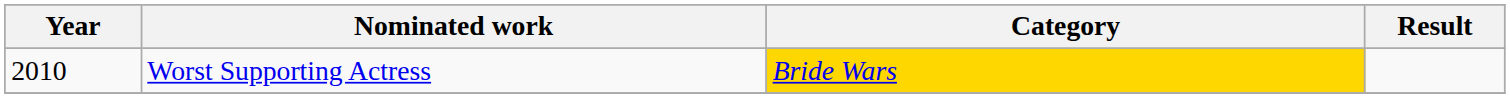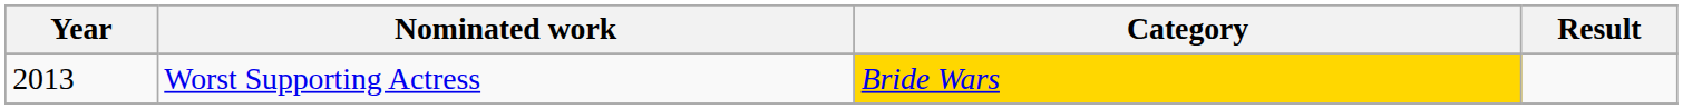Worst Supporting Actress | Year: 2010 -> 2013
